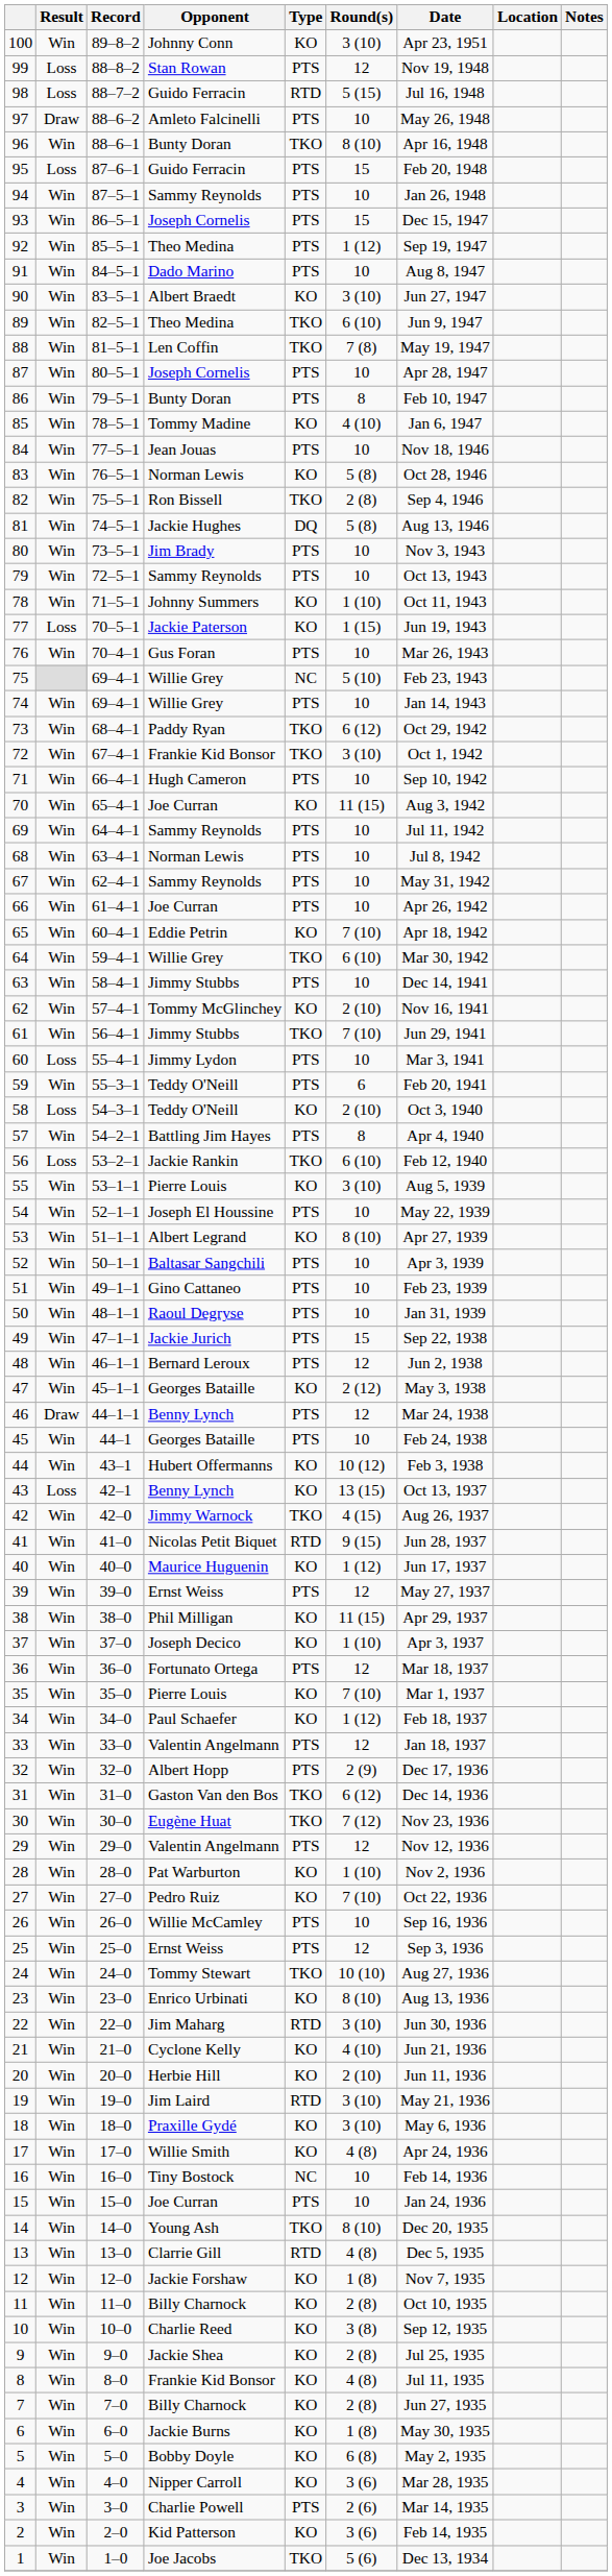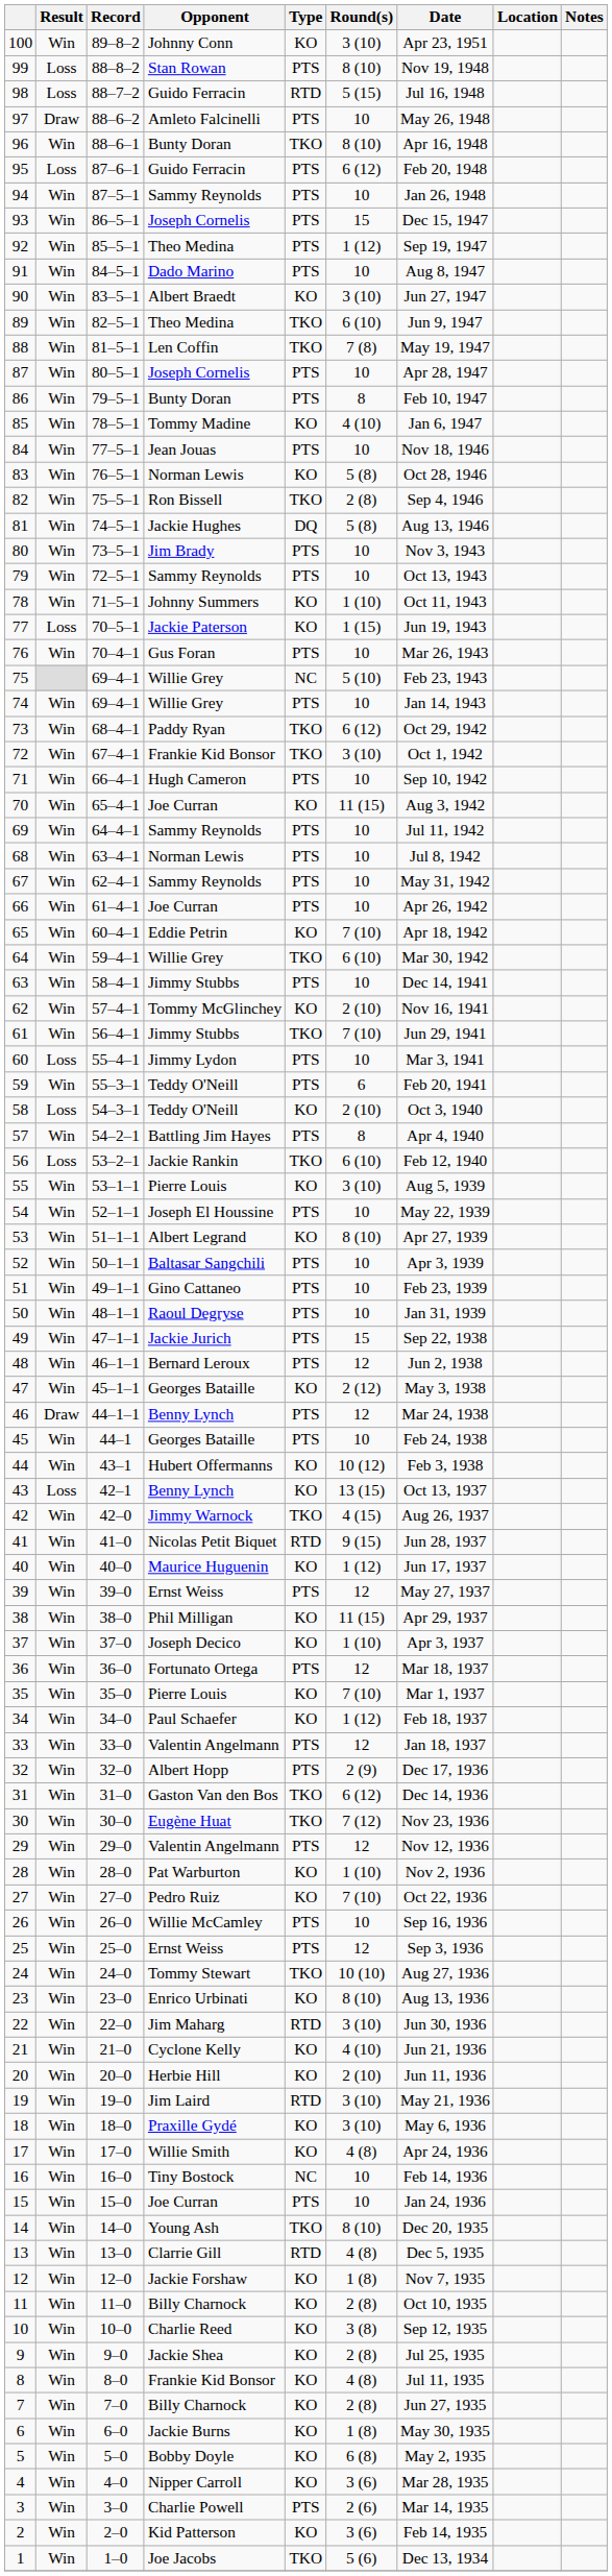99 | Round(s): 12 -> 8 (10)
95 | Round(s): 15 -> 6 (12)
